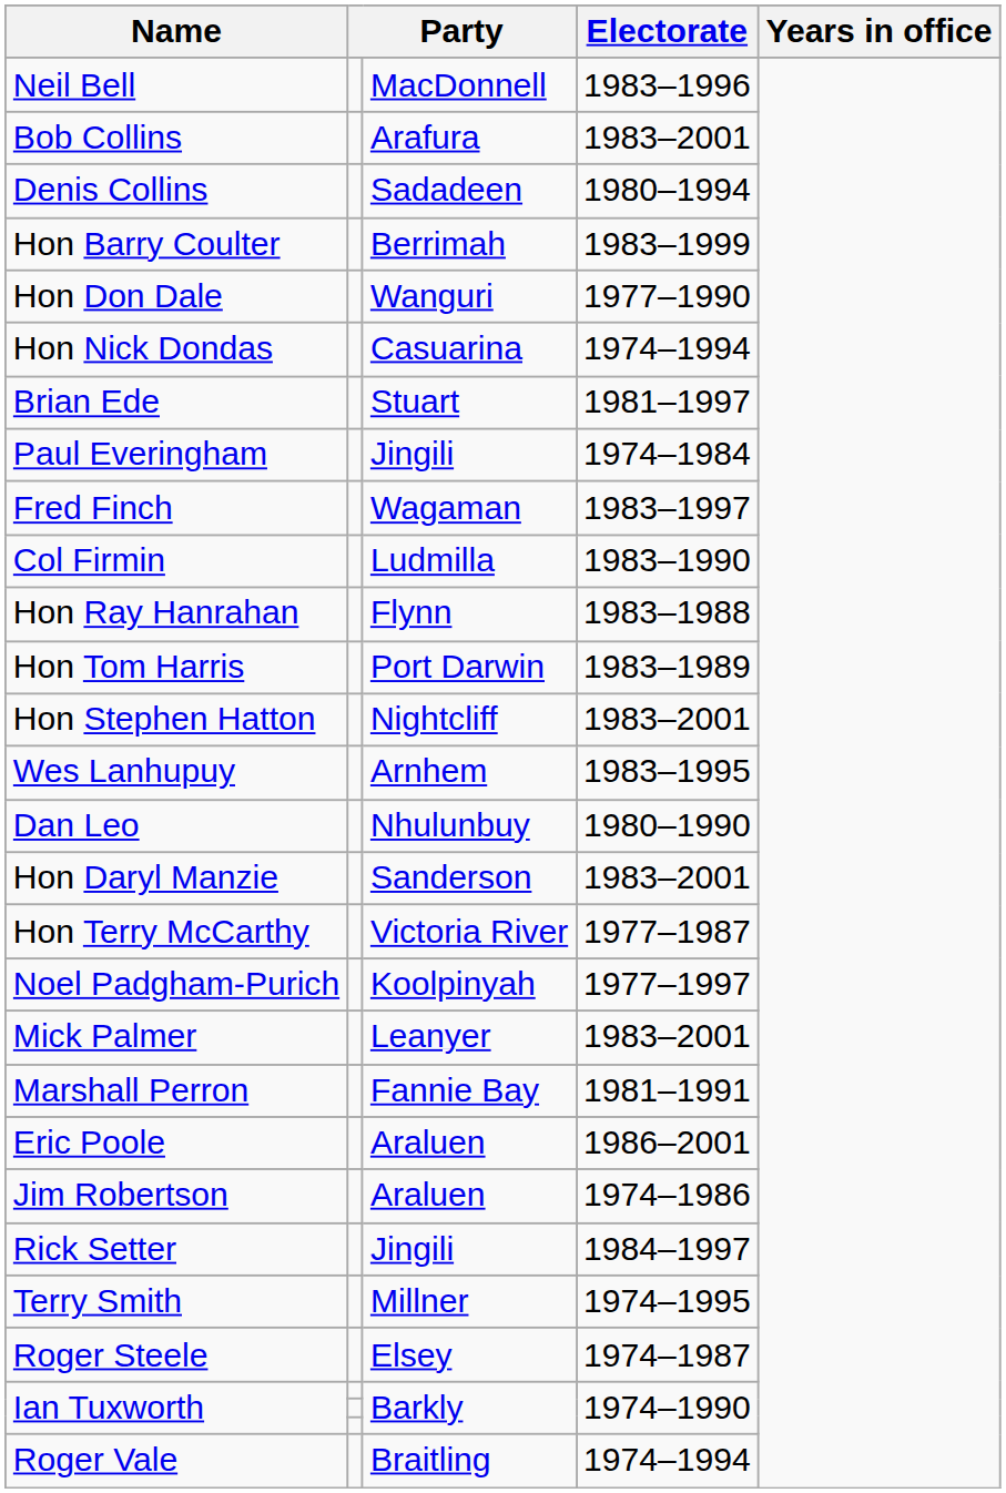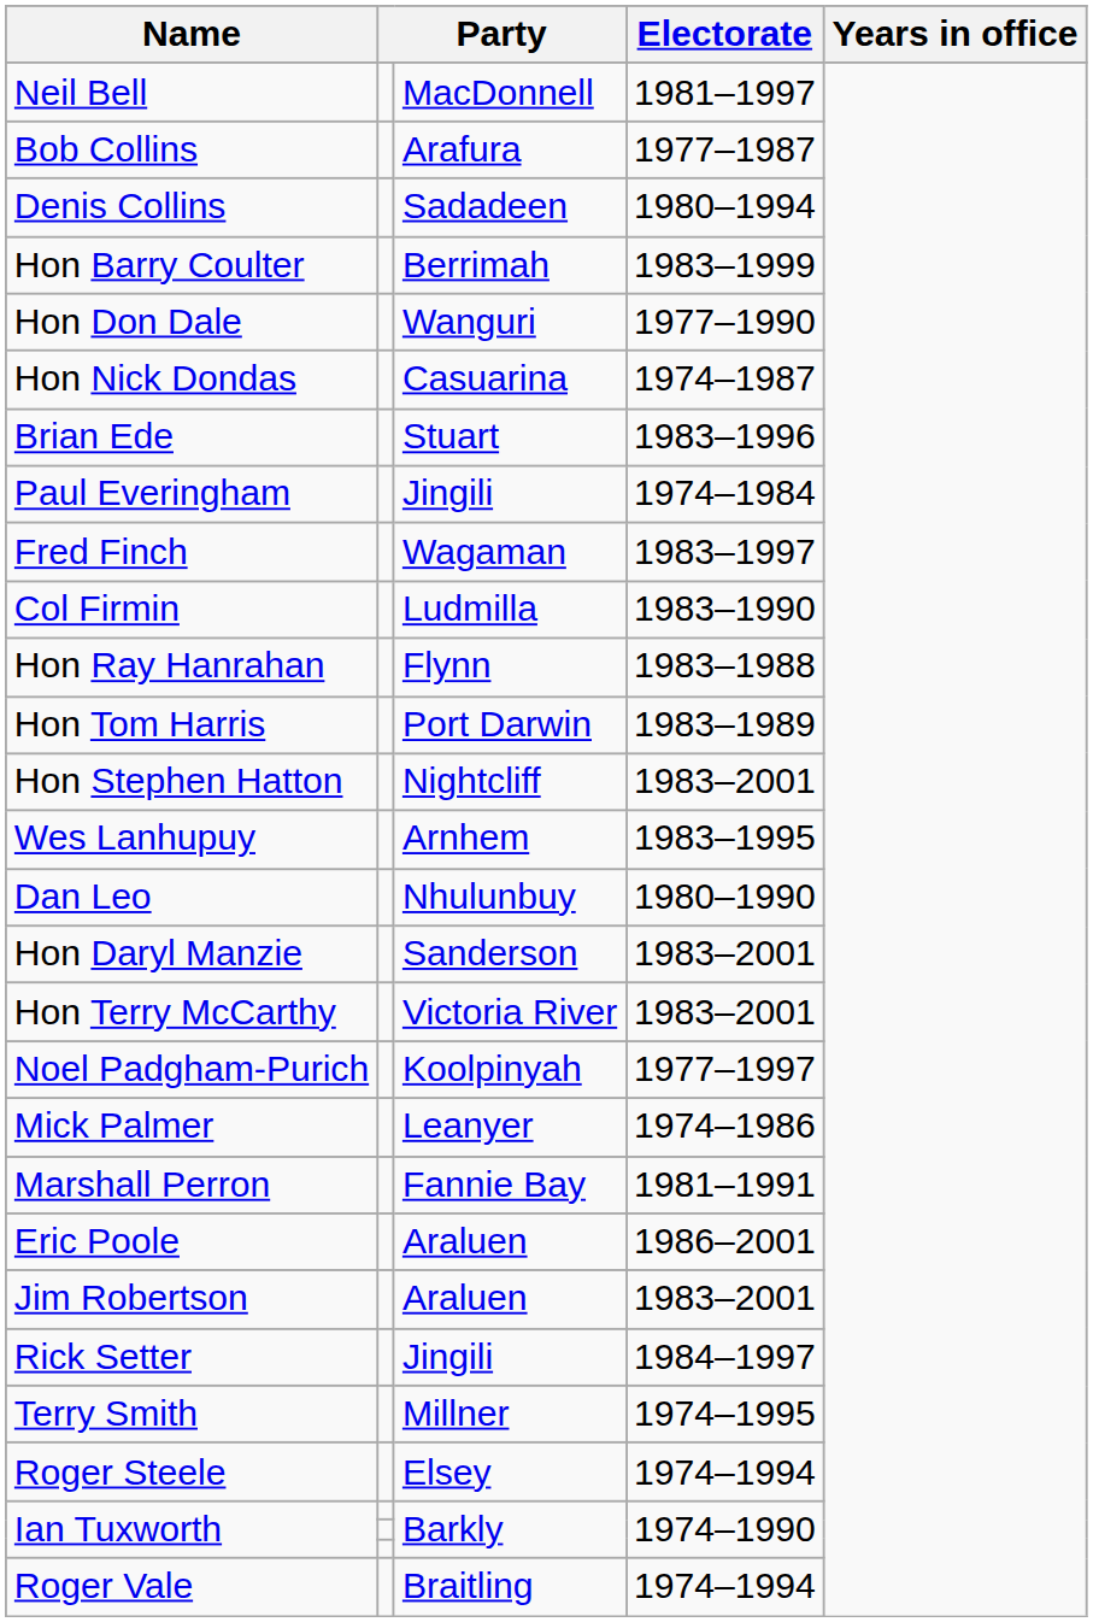Neil Bell | Electorate: 1983–1996 -> 1981–1997
Bob Collins | Electorate: 1983–2001 -> 1977–1987
Hon Nick Dondas | Electorate: 1974–1994 -> 1974–1987
Brian Ede | Electorate: 1981–1997 -> 1983–1996
Hon Terry McCarthy | Electorate: 1977–1987 -> 1983–2001
Mick Palmer | Electorate: 1983–2001 -> 1974–1986
Jim Robertson | Electorate: 1974–1986 -> 1983–2001
Roger Steele | Electorate: 1974–1987 -> 1974–1994
